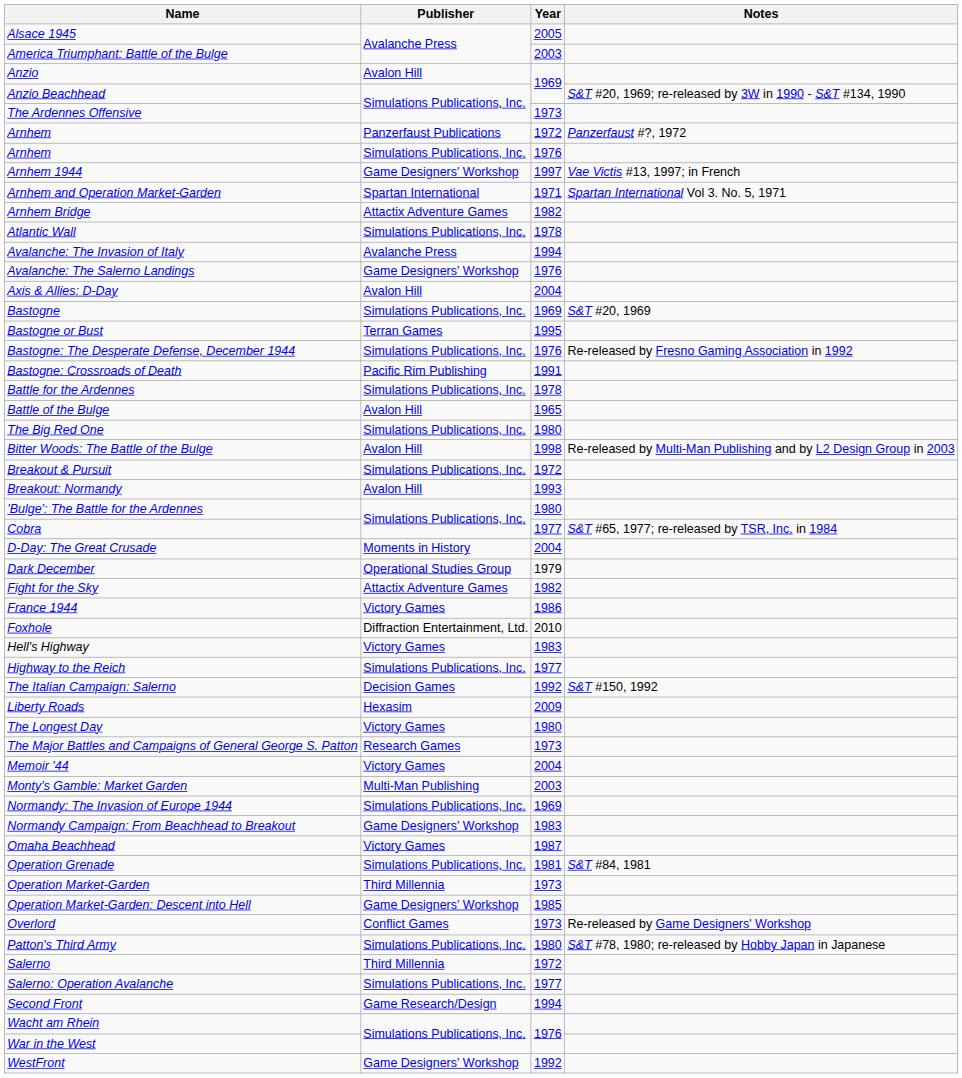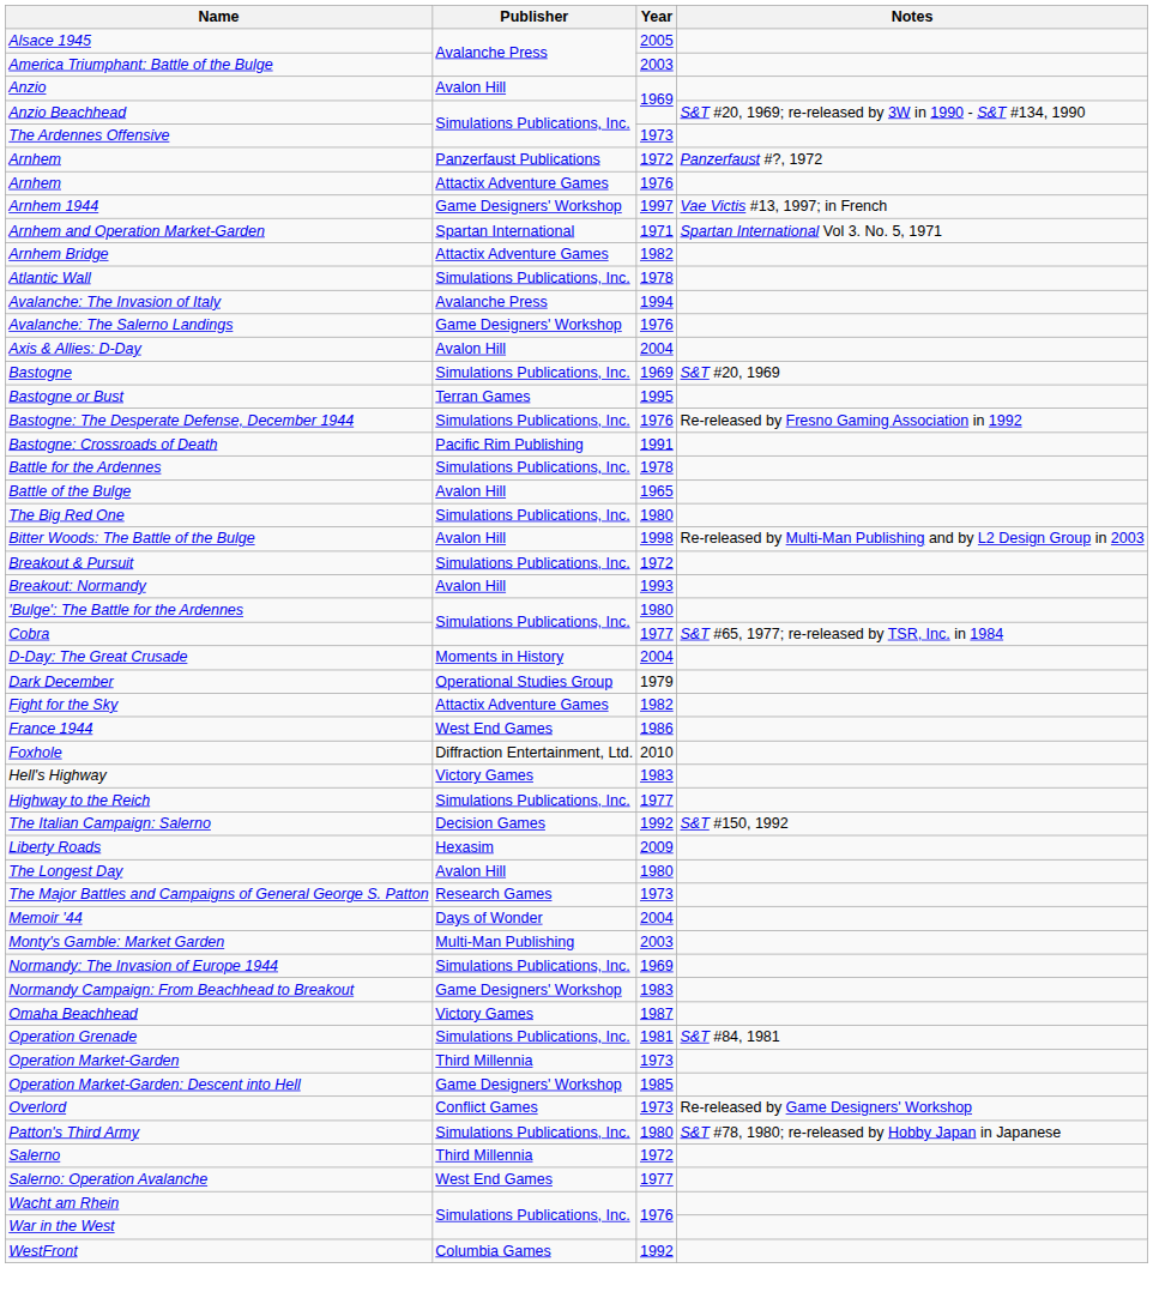Arnhem / 1976 | Publisher: Simulations Publications, Inc. -> Attactix Adventure Games
France 1944 | Publisher: Victory Games -> West End Games
The Longest Day | Publisher: Victory Games -> Avalon Hill
Memoir '44 | Publisher: Victory Games -> Days of Wonder
Salerno: Operation Avalanche | Publisher: Simulations Publications, Inc. -> West End Games
- row: Second Front | Game Research/Design | 1994
WestFront | Publisher: Game Designers' Workshop -> Columbia Games
